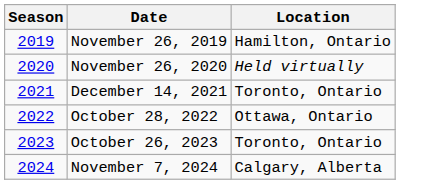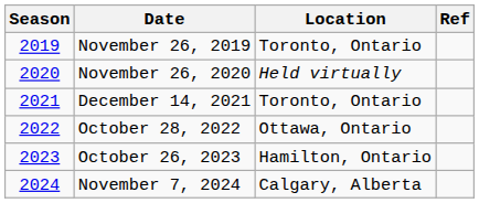+ column: Ref
November 26, 2019 | Location: Hamilton, Ontario -> Toronto, Ontario
October 26, 2023 | Location: Toronto, Ontario -> Hamilton, Ontario
